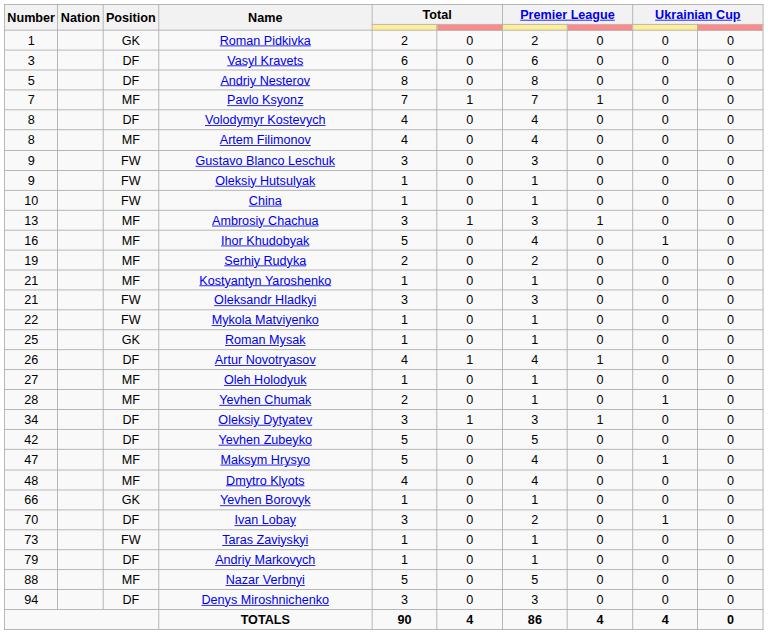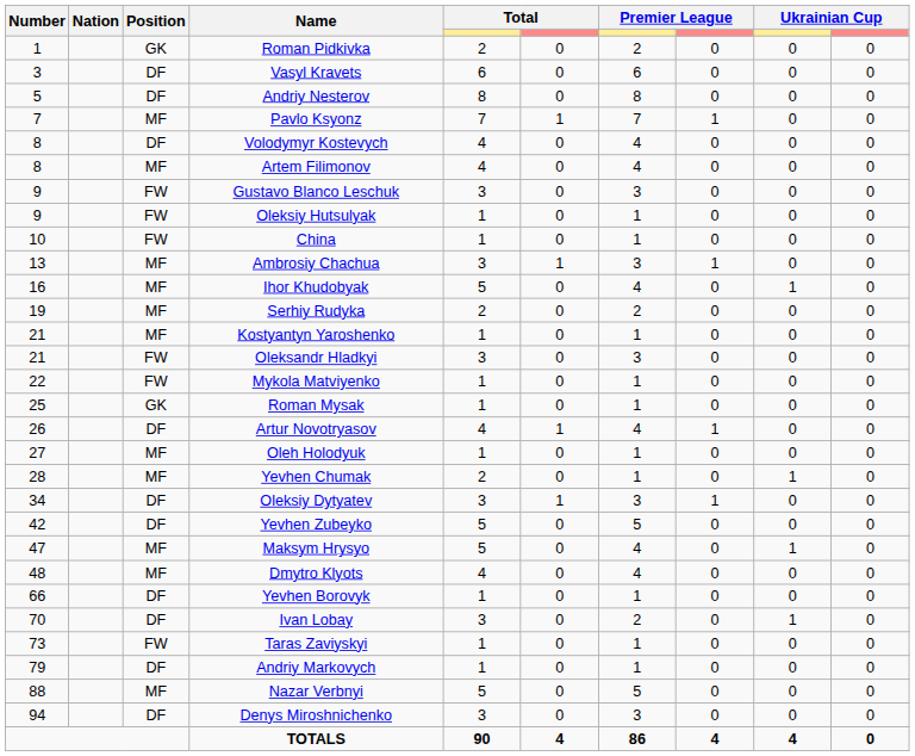Yevhen Borovyk | Position: GK -> DF
